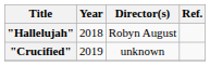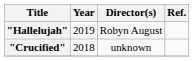"Hallelujah" | Year: 2018 -> 2019
"Crucified" | Year: 2019 -> 2018
